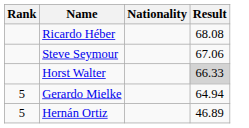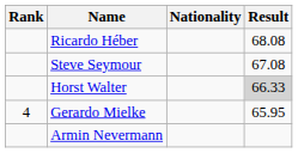Steve Seymour | Result: 67.06 -> 67.08
Gerardo Mielke | Rank: 5 -> 4
Gerardo Mielke | Result: 64.94 -> 65.95
- row: 5 | Hernán Ortiz | 46.89
+ row: Armin Nevermann
